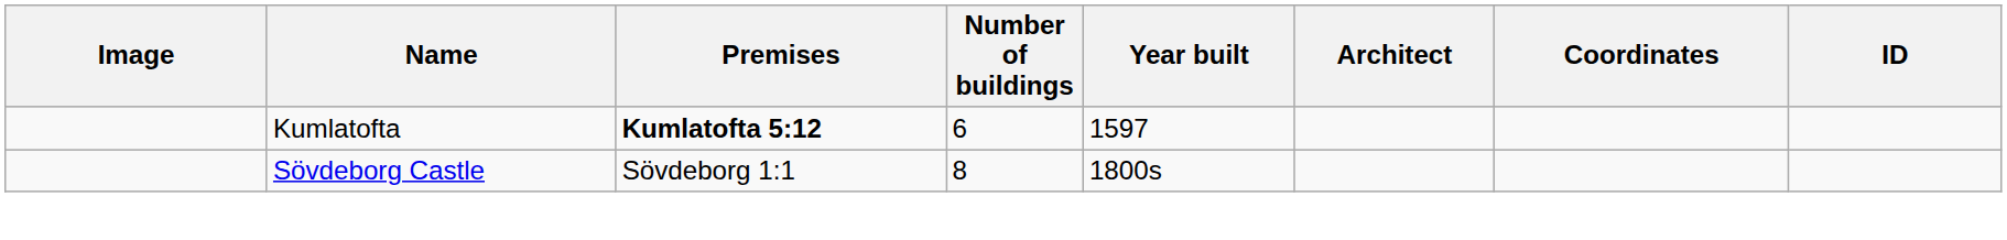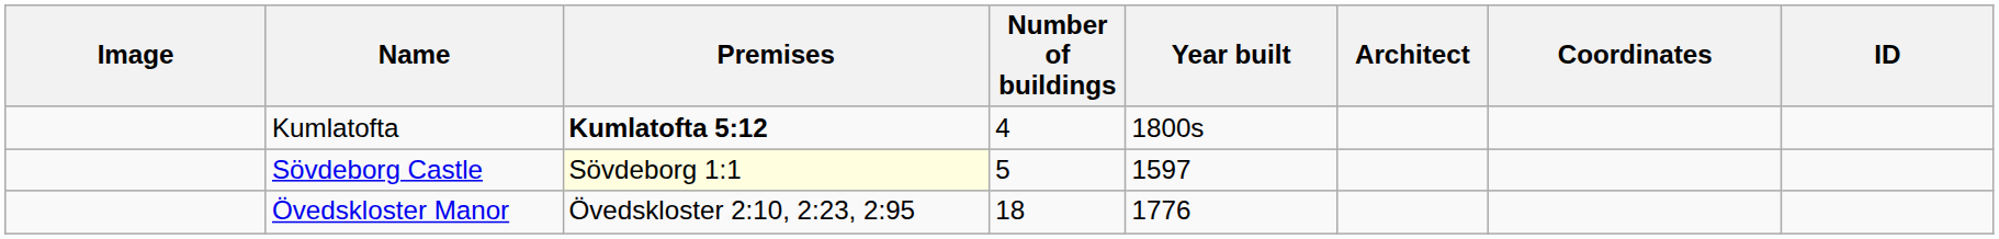Kumlatofta | Number of buildings: 6 -> 4
Kumlatofta | Year built: 1597 -> 1800s
Sövdeborg Castle | Premises: no background -> lightyellow background
Sövdeborg Castle | Number of buildings: 8 -> 5
Sövdeborg Castle | Year built: 1800s -> 1597
+ row: Övedskloster Manor | Övedskloster 2:10, 2:23, 2:95 | 18 | 1776
